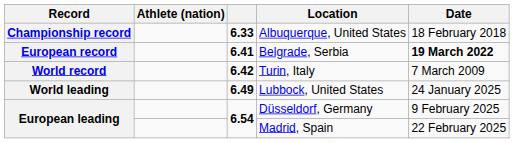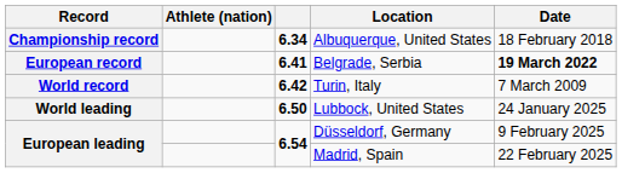Albuquerque, United States | column 3: 6.33 -> 6.34
Lubbock, United States | column 3: 6.49 -> 6.50
